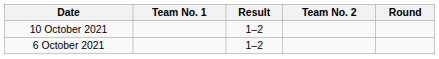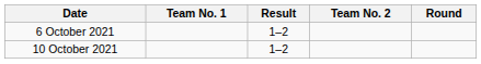rows swapped: 6 October 2021 <-> 10 October 2021
